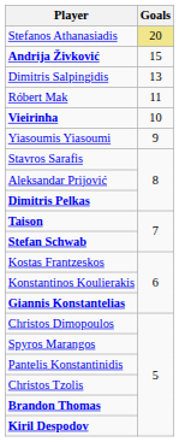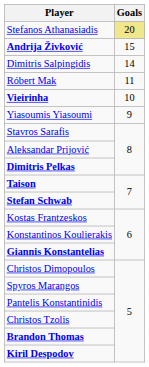Dimitris Salpingidis | Goals: 13 -> 14
